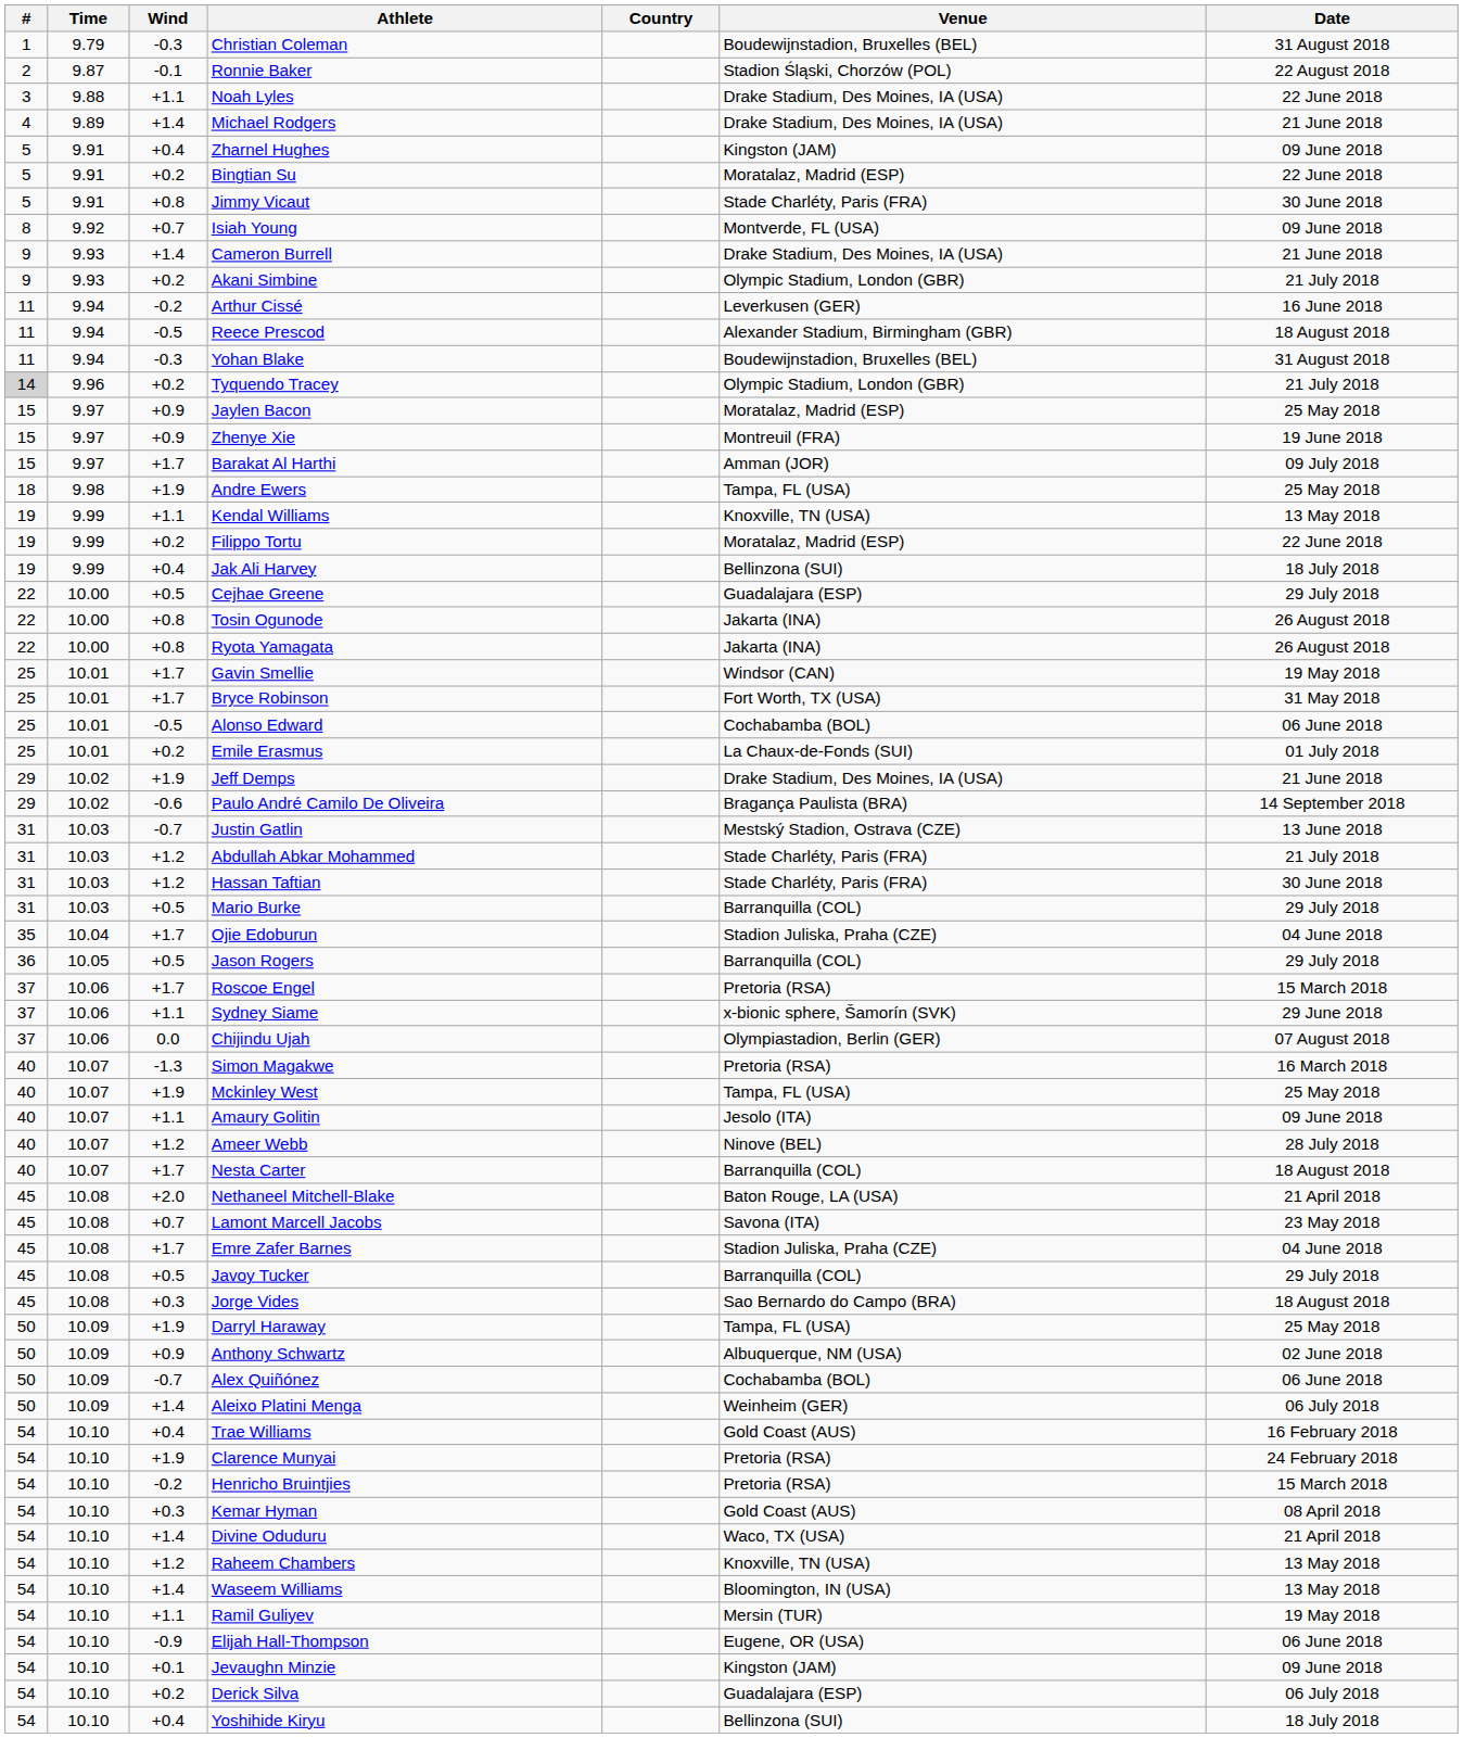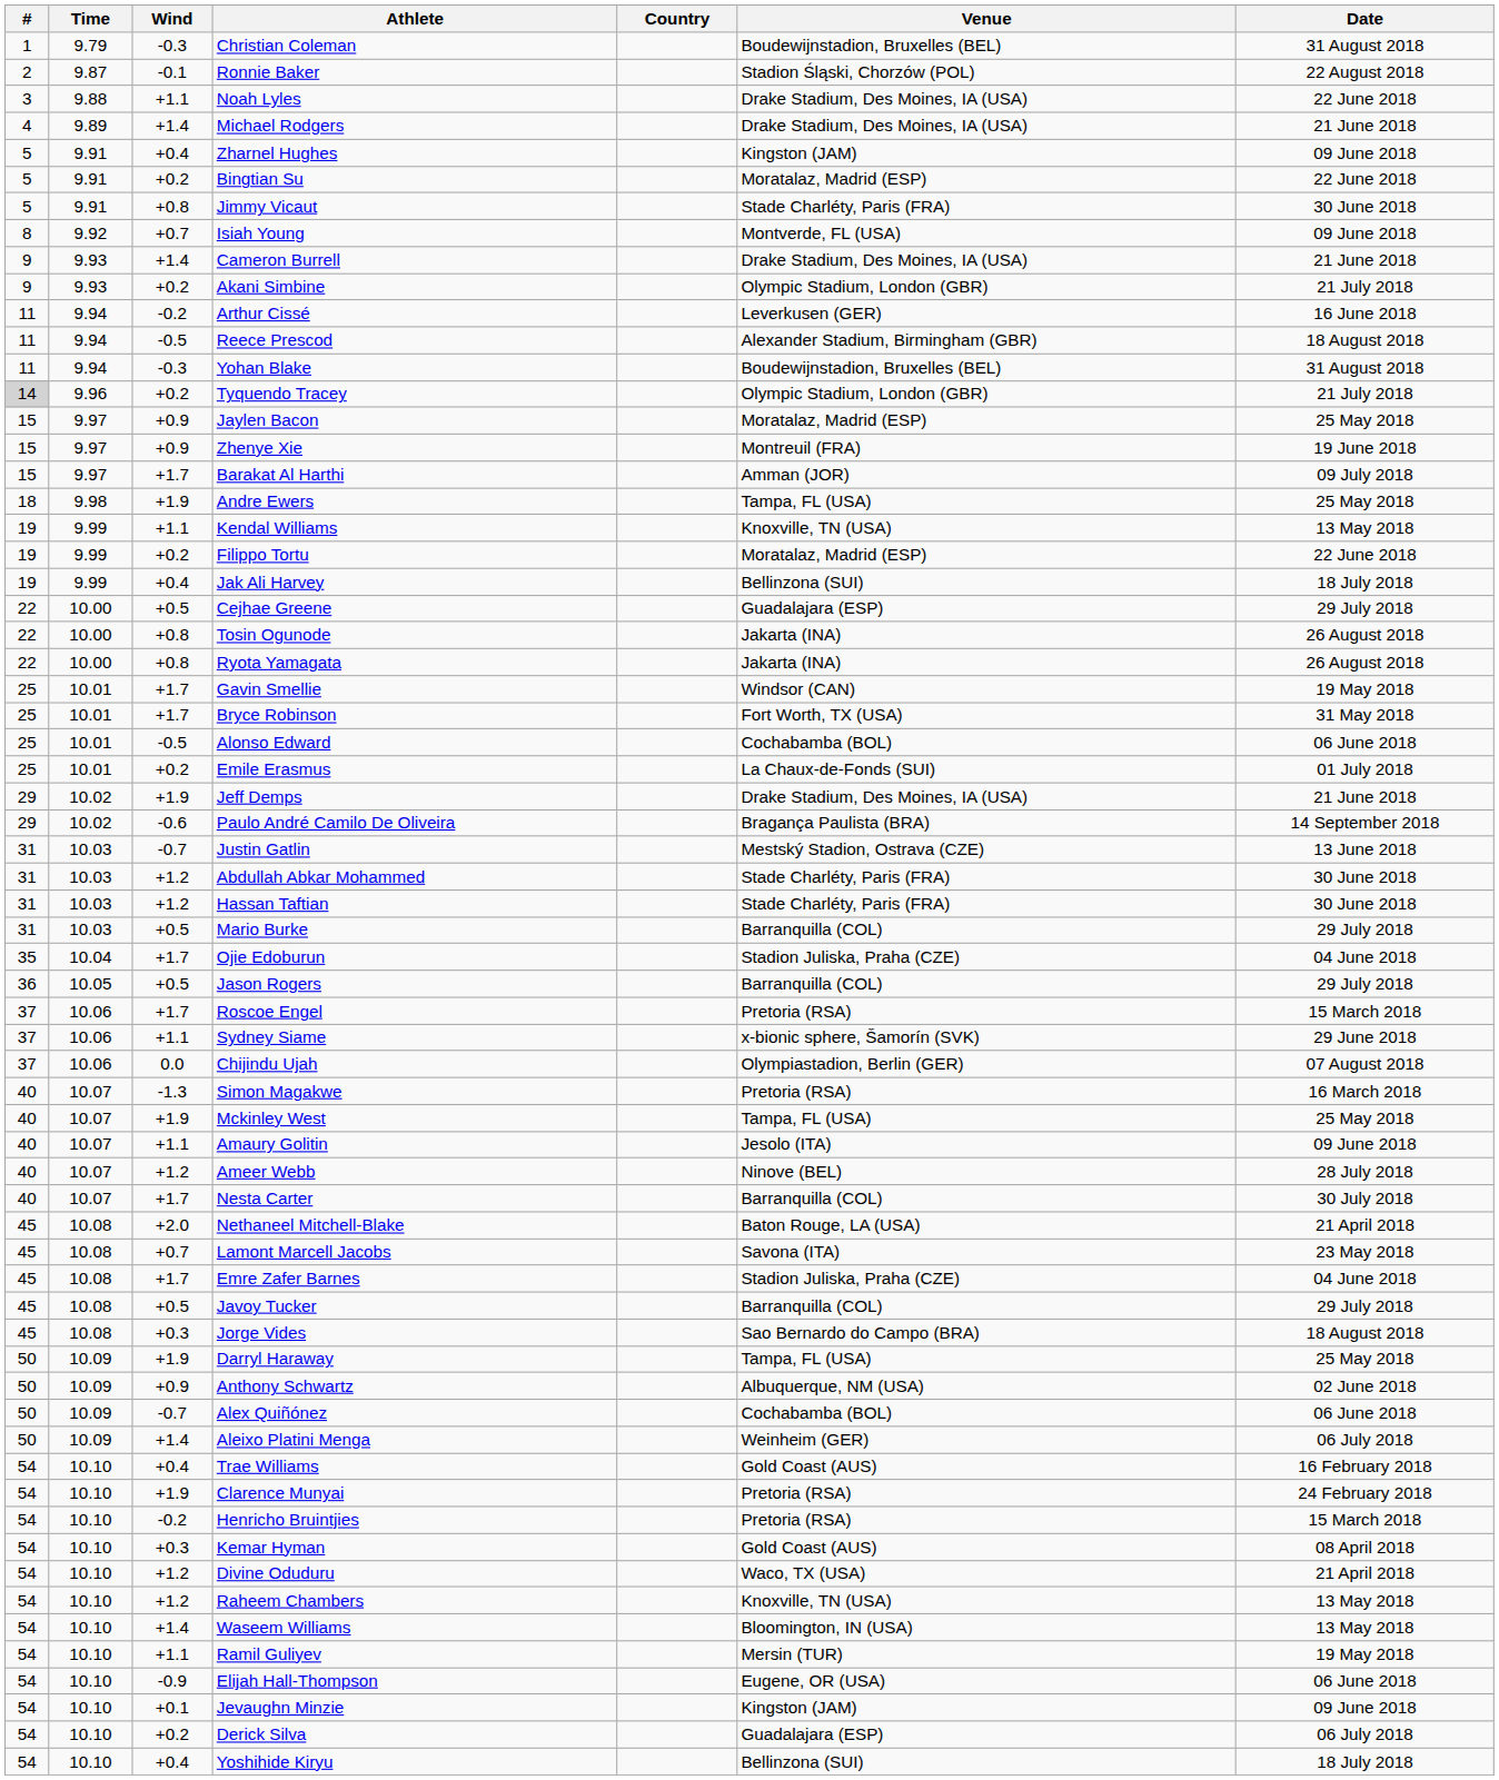Abdullah Abkar Mohammed | Date: 21 July 2018 -> 30 June 2018
Nesta Carter | Date: 18 August 2018 -> 30 July 2018
Divine Oduduru | Wind: +1.4 -> +1.2
